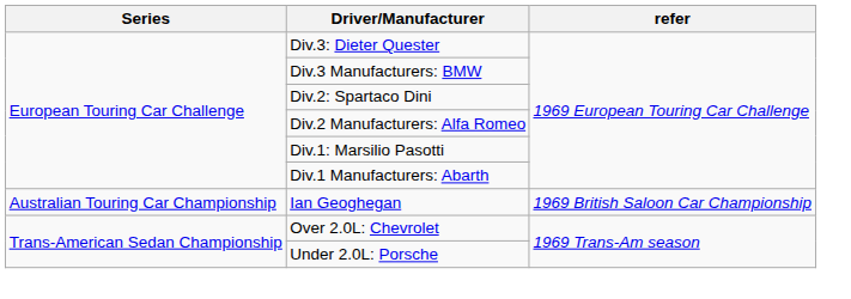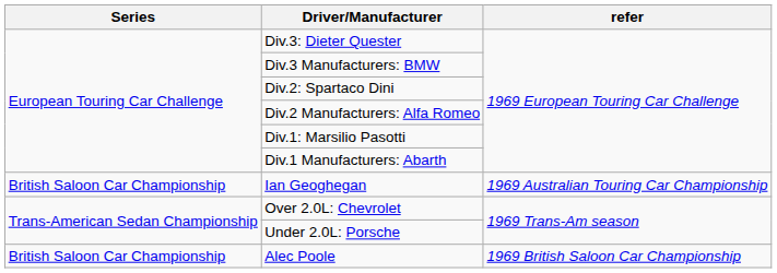Ian Geoghegan | Series: Australian Touring Car Championship -> British Saloon Car Championship
Ian Geoghegan | refer: 1969 British Saloon Car Championship -> 1969 Australian Touring Car Championship
+ row: British Saloon Car Championship | Alec Poole | 1969 British Saloon Car Championship
